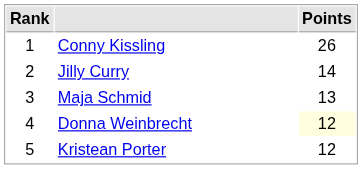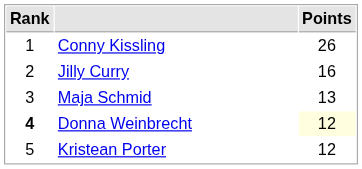Jilly Curry | Points: 14 -> 16
Donna Weinbrecht | Rank: normal -> bold
